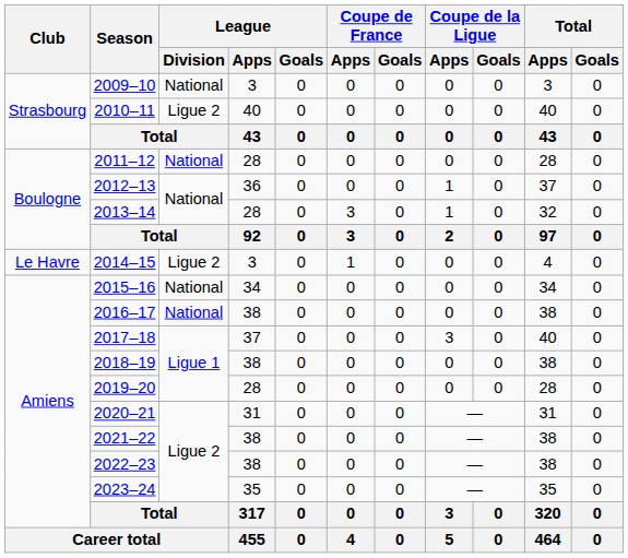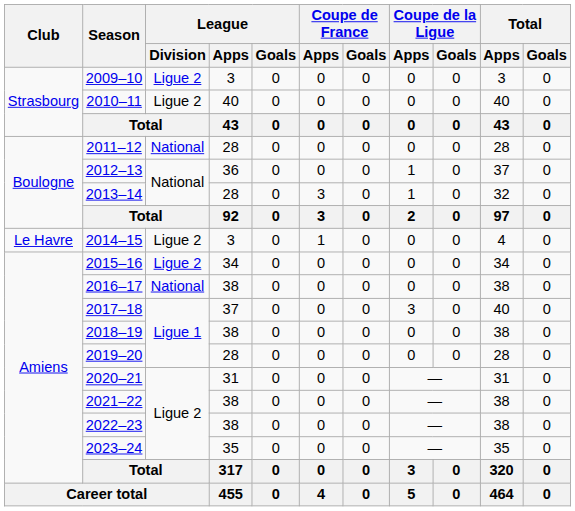2009–10 | League / Division: National -> Ligue 2
2015–16 | League / Division: National -> Ligue 2
